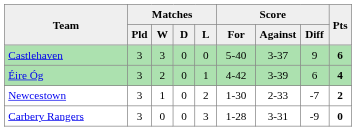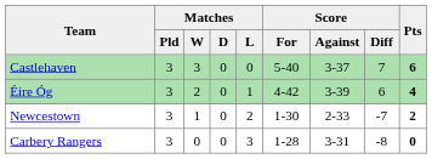Castlehaven | Score / Diff: 9 -> 7
Carbery Rangers | Score / Diff: -9 -> -8
